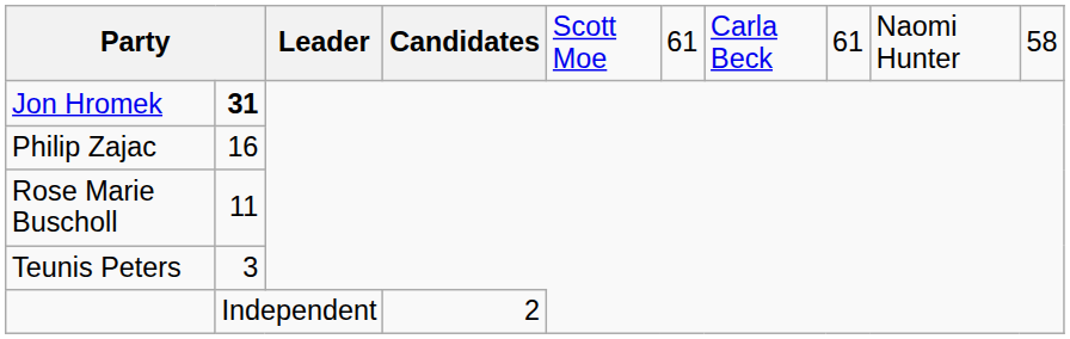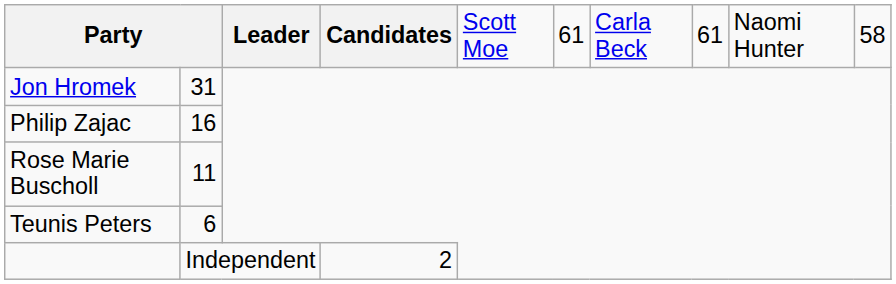Jon Hromek | column 2: bold -> normal
Teunis Peters | column 2: 3 -> 6
